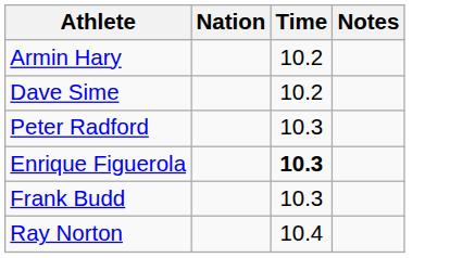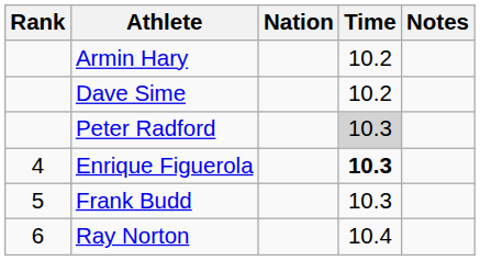+ column: Rank | 4 | 5 | 6
Peter Radford | Time: no background -> lightgrey background
